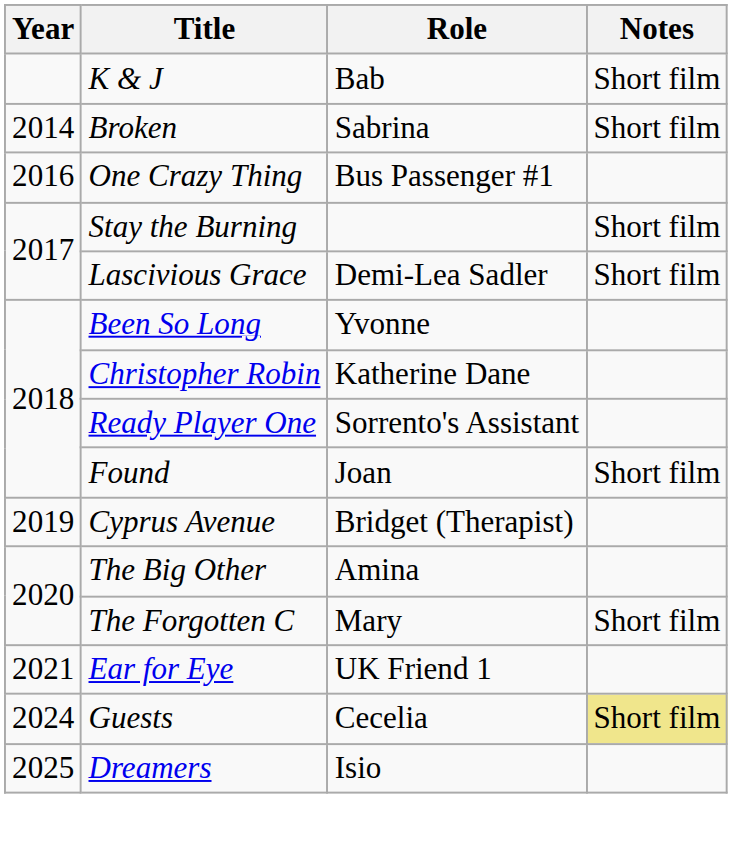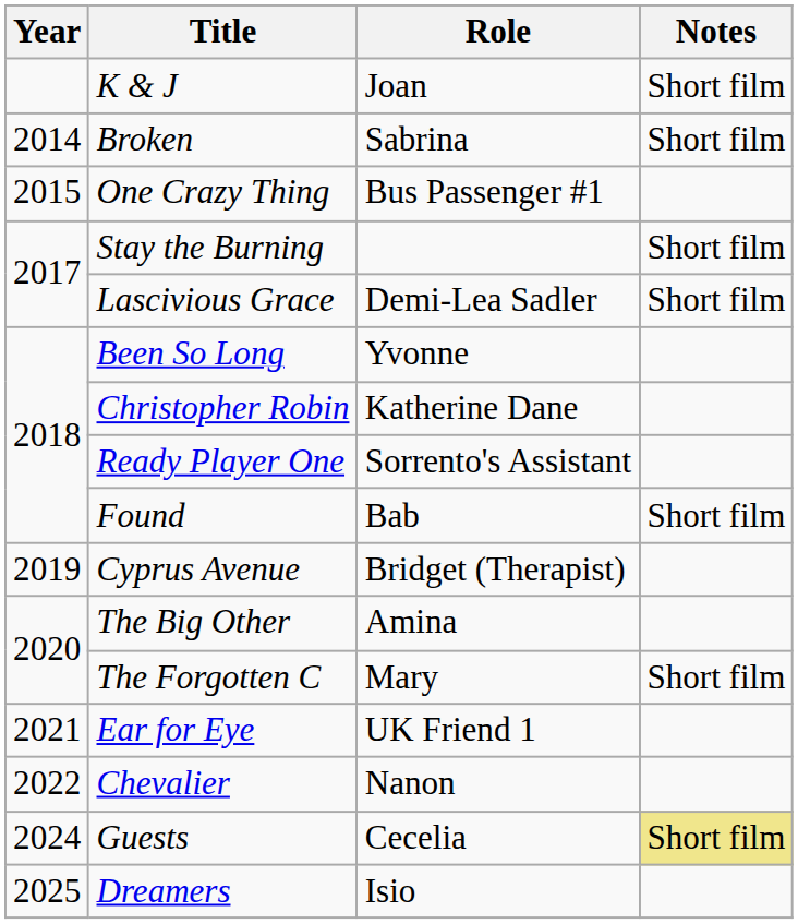K & J | Role: Bab -> Joan
One Crazy Thing | Year: 2016 -> 2015
Found | Role: Joan -> Bab
+ row: 2022 | Chevalier | Nanon
